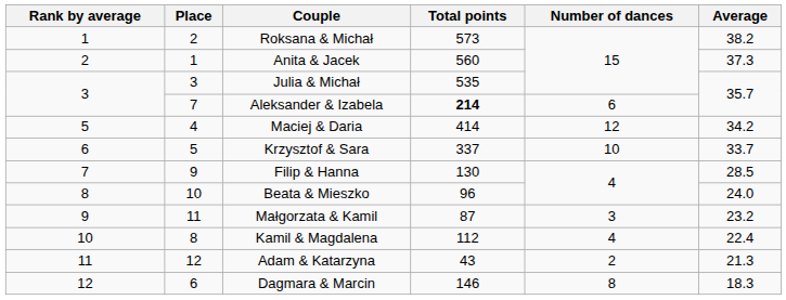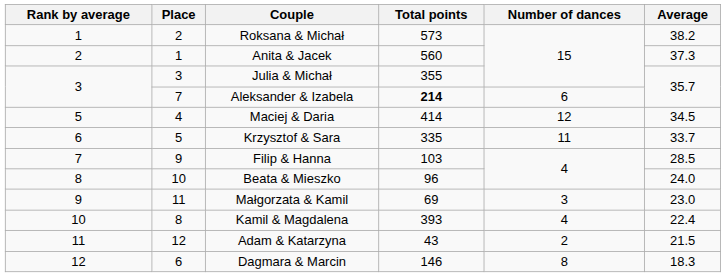Julia & Michał | Total points: 535 -> 355
Maciej & Daria | Average: 34.2 -> 34.5
Krzysztof & Sara | Total points: 337 -> 335
Krzysztof & Sara | Number of dances: 10 -> 11
Filip & Hanna | Total points: 130 -> 103
Małgorzata & Kamil | Total points: 87 -> 69
Małgorzata & Kamil | Average: 23.2 -> 23.0
Kamil & Magdalena | Total points: 112 -> 393
Adam & Katarzyna | Average: 21.3 -> 21.5
